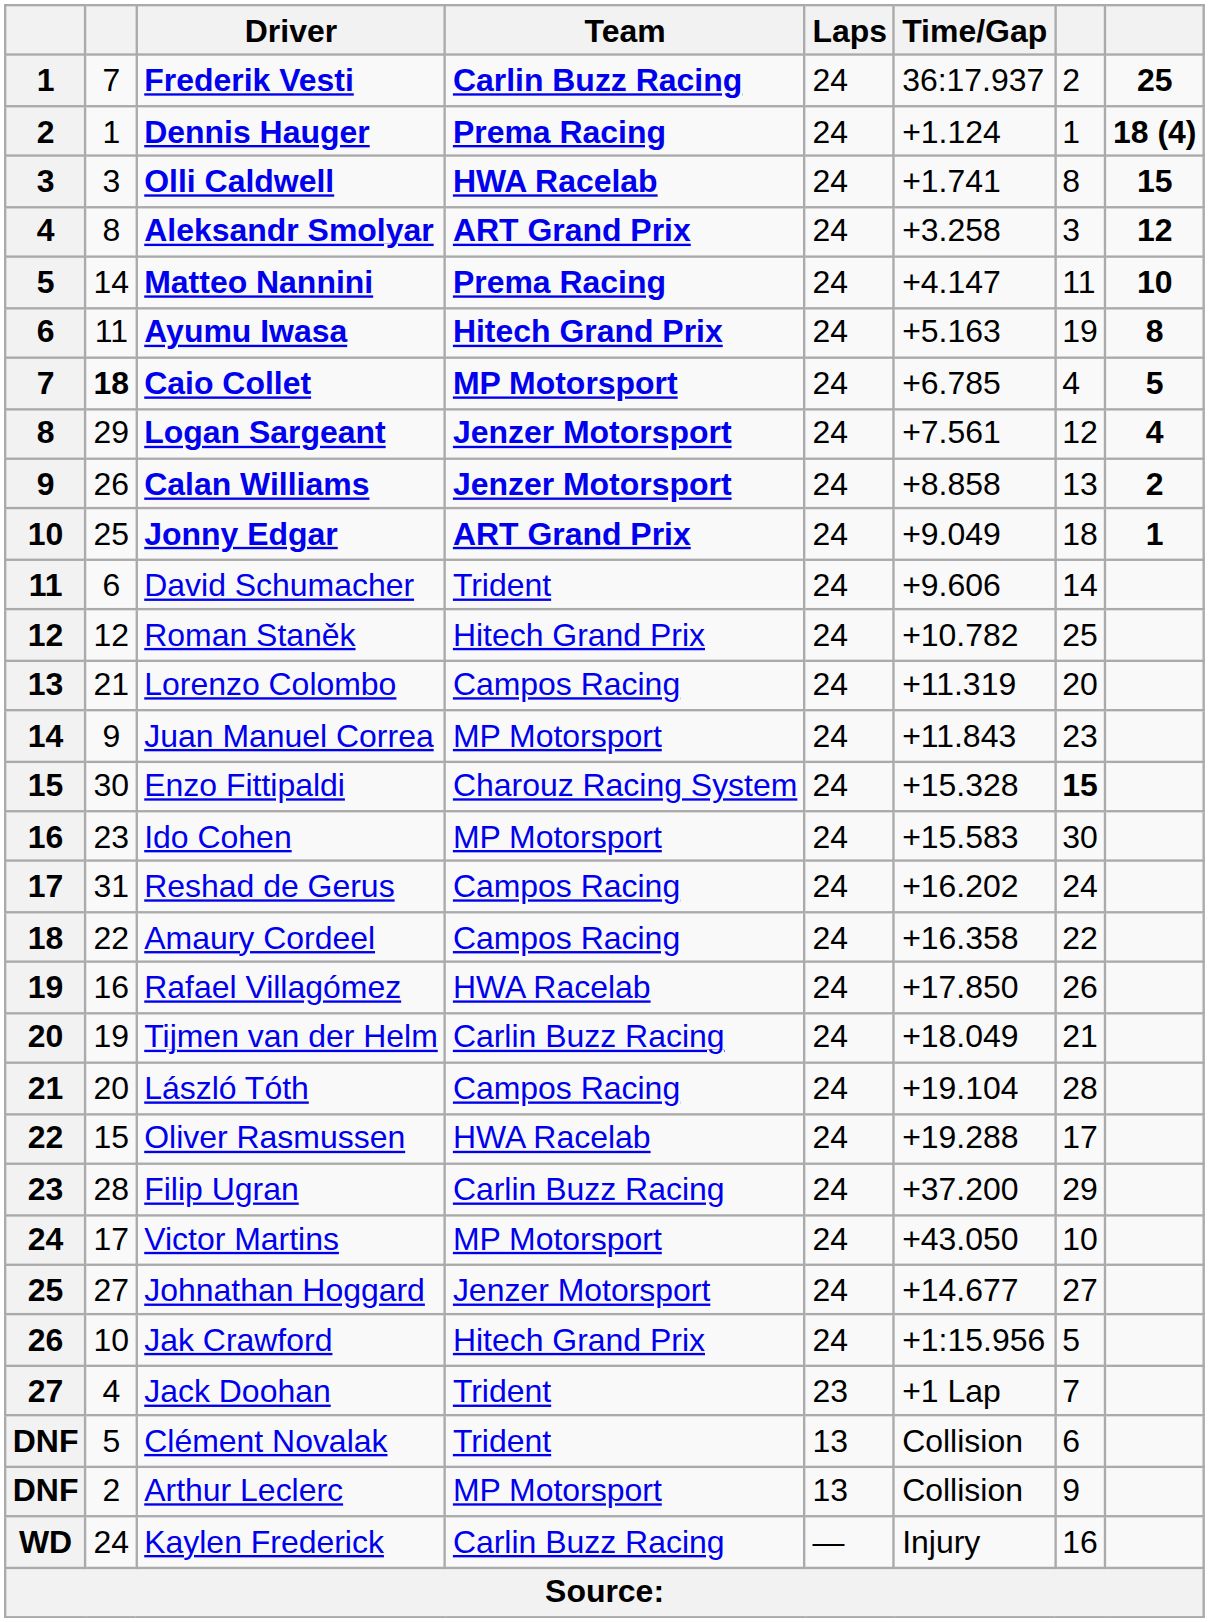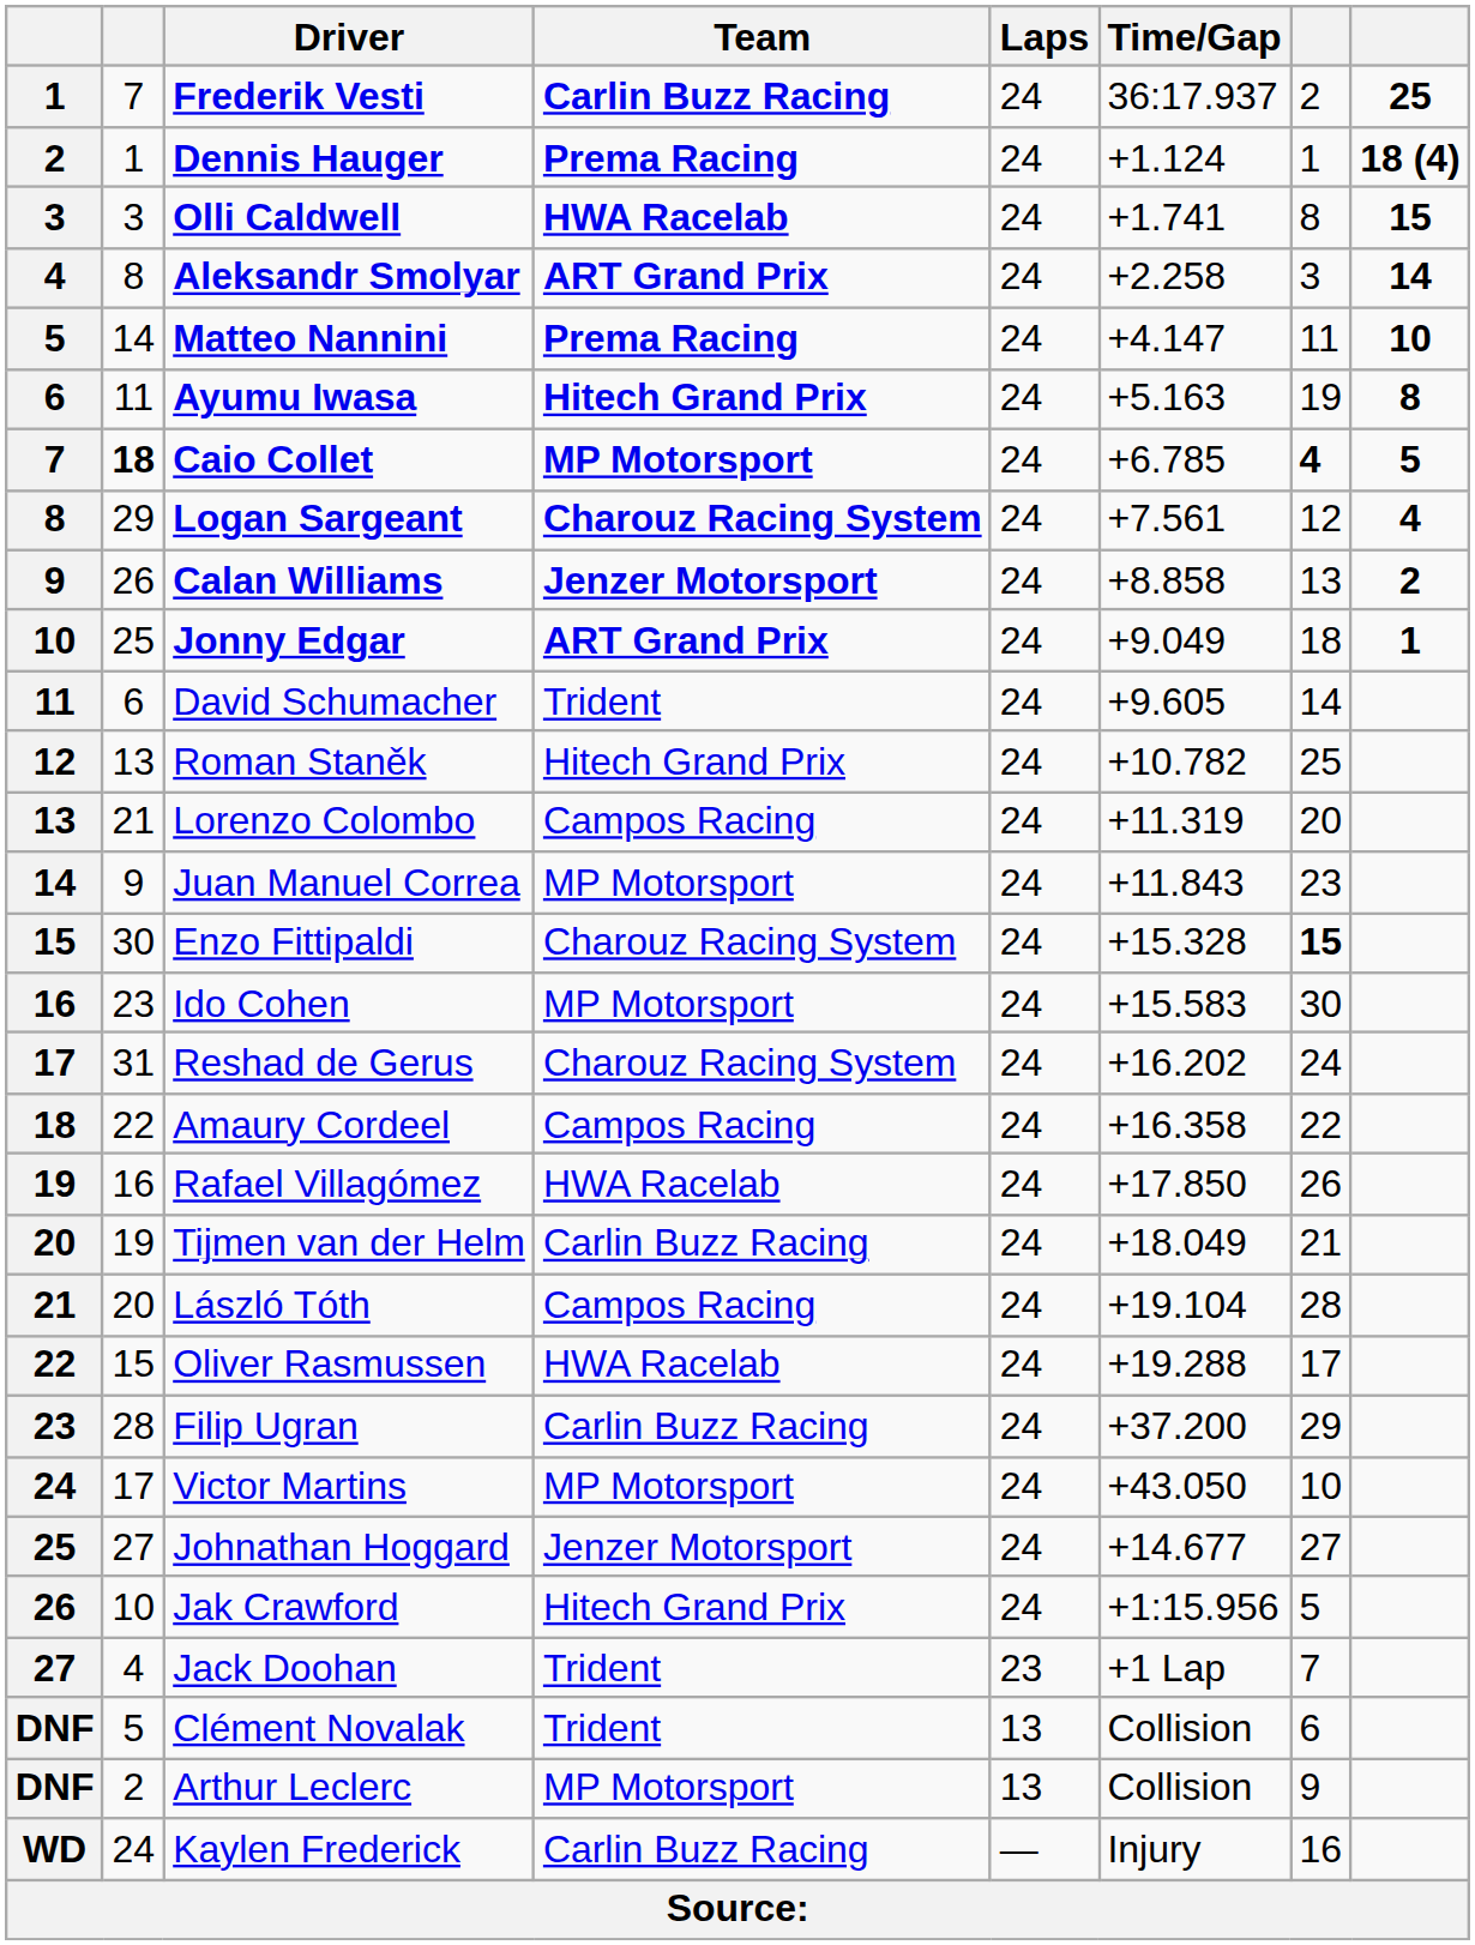Aleksandr Smolyar | Time/Gap: +3.258 -> +2.258
Aleksandr Smolyar | column 8: 12 -> 14
Caio Collet | column 7: normal -> bold
Logan Sargeant | Team: Jenzer Motorsport -> Charouz Racing System
David Schumacher | Time/Gap: +9.606 -> +9.605
Roman Staněk | column 2: 12 -> 13
Reshad de Gerus | Team: Campos Racing -> Charouz Racing System
